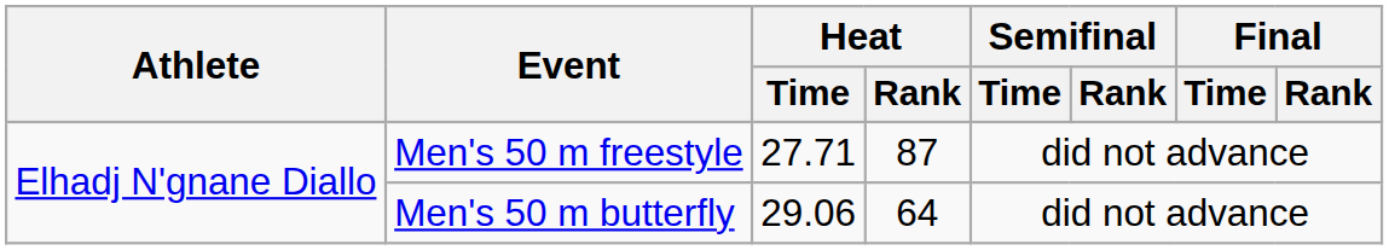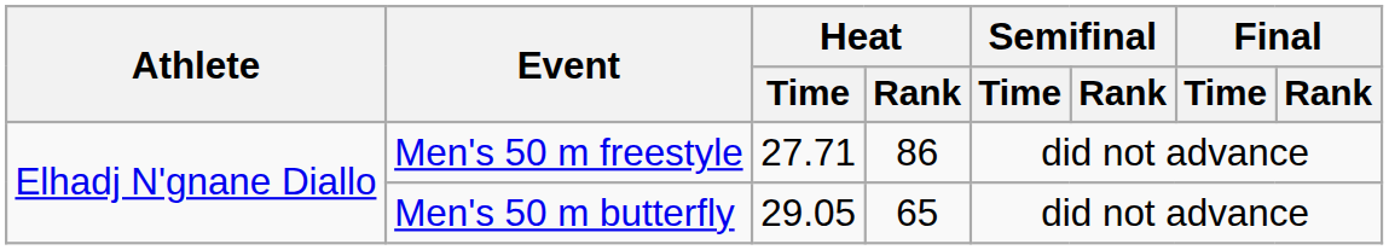Men's 50 m freestyle | Heat / Rank: 87 -> 86
Men's 50 m butterfly | Heat / Time: 29.06 -> 29.05
Men's 50 m butterfly | Heat / Rank: 64 -> 65
